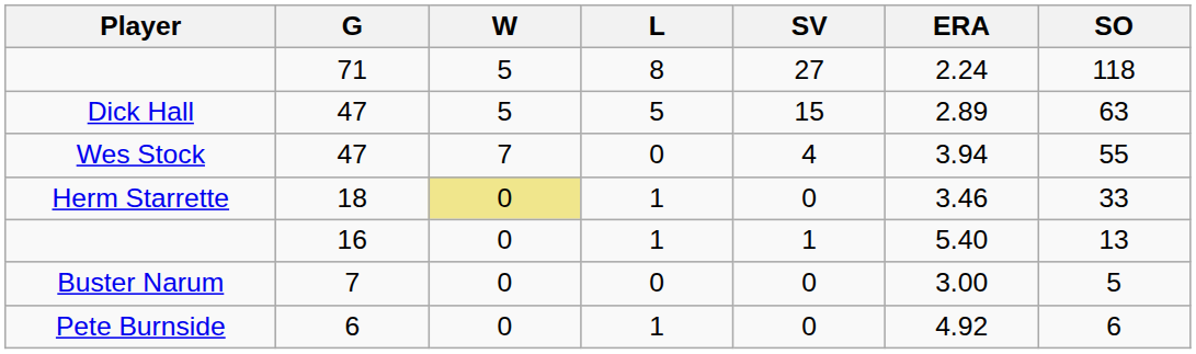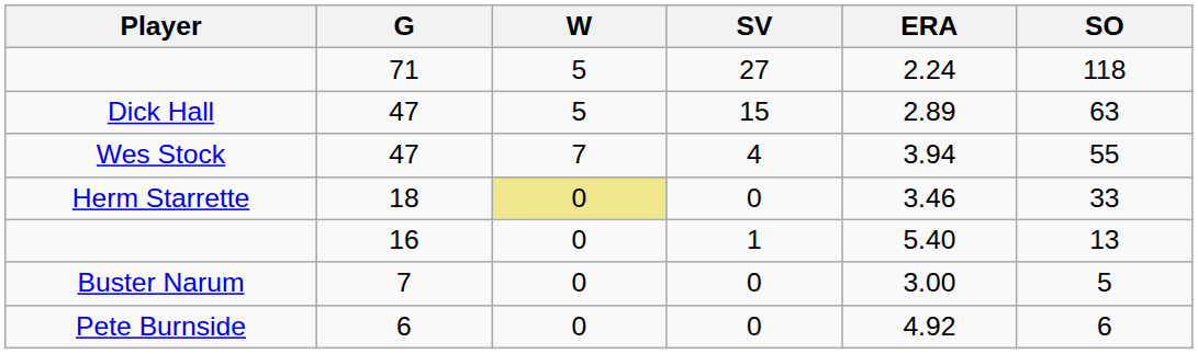- column: L | 8 | 5 | 0 | 1 | 1 | 0 | 1
